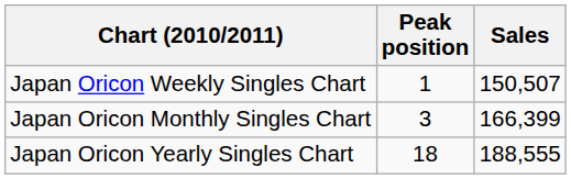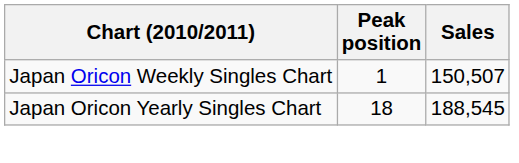- row: Japan Oricon Monthly Singles Chart | 3 | 166,399
Japan Oricon Yearly Singles Chart | Sales: 188,555 -> 188,545
